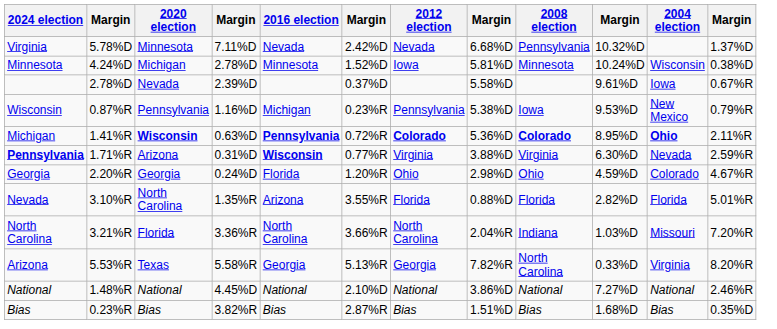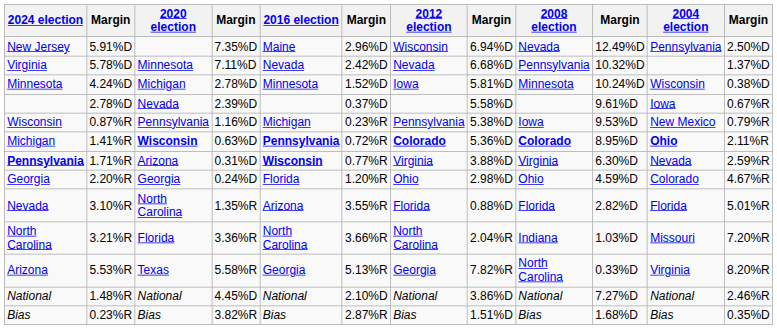+ row: New Jersey | 5.91%D | 7.35%D | Maine | 2.96%D | Wisconsin | 6.94%D | Nevada | 12.49%D | Pennsylvania | 2.50%D
